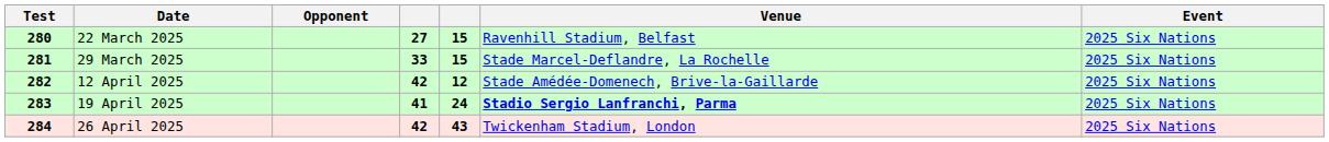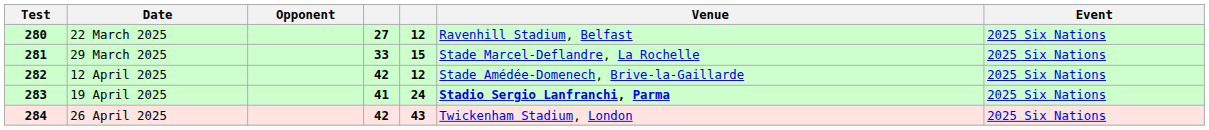22 March 2025 | column 5: 15 -> 12
